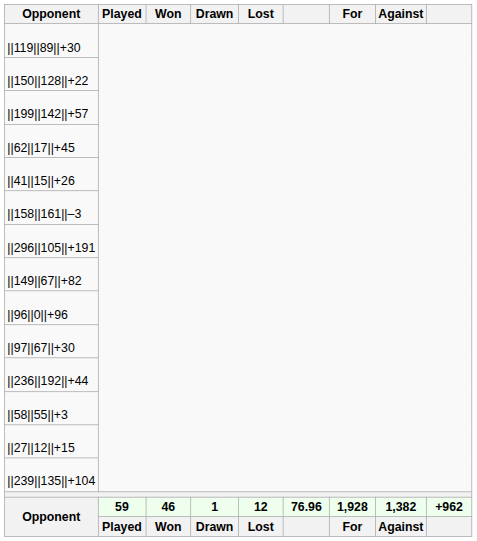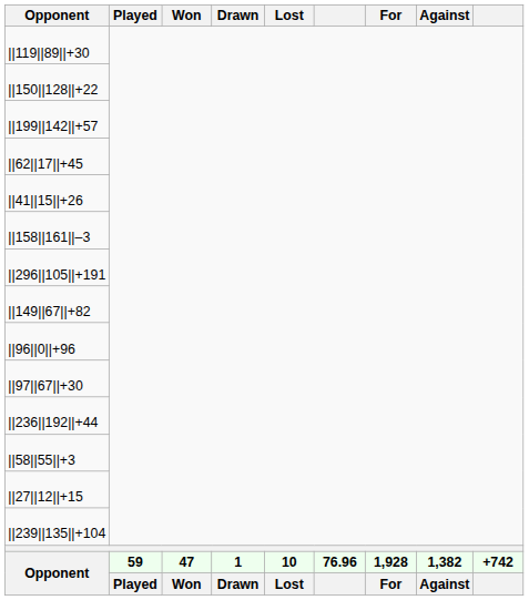Opponent / 59 | Won: 46 -> 47
Opponent / 59 | Lost: 12 -> 10
Opponent / 59 | column 9: +962 -> +742
